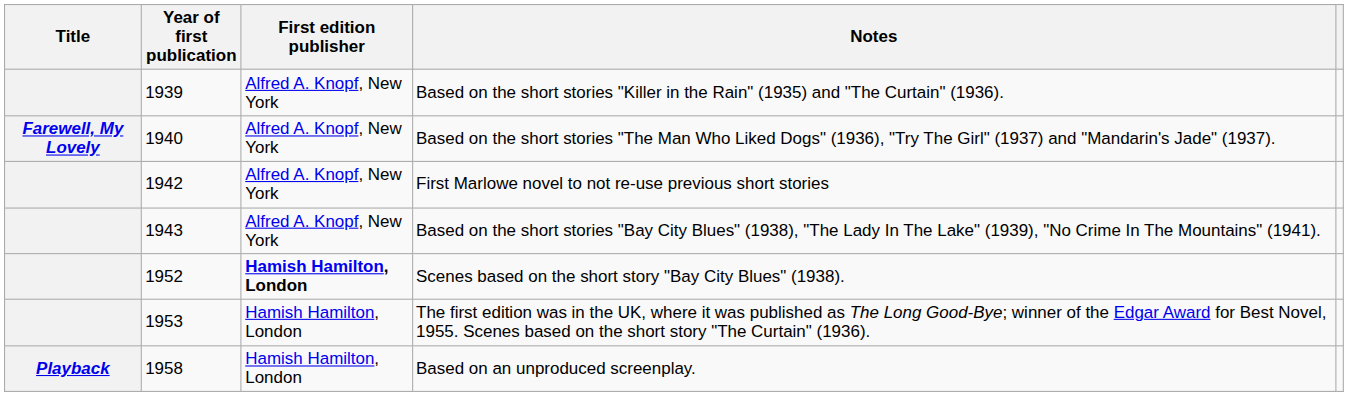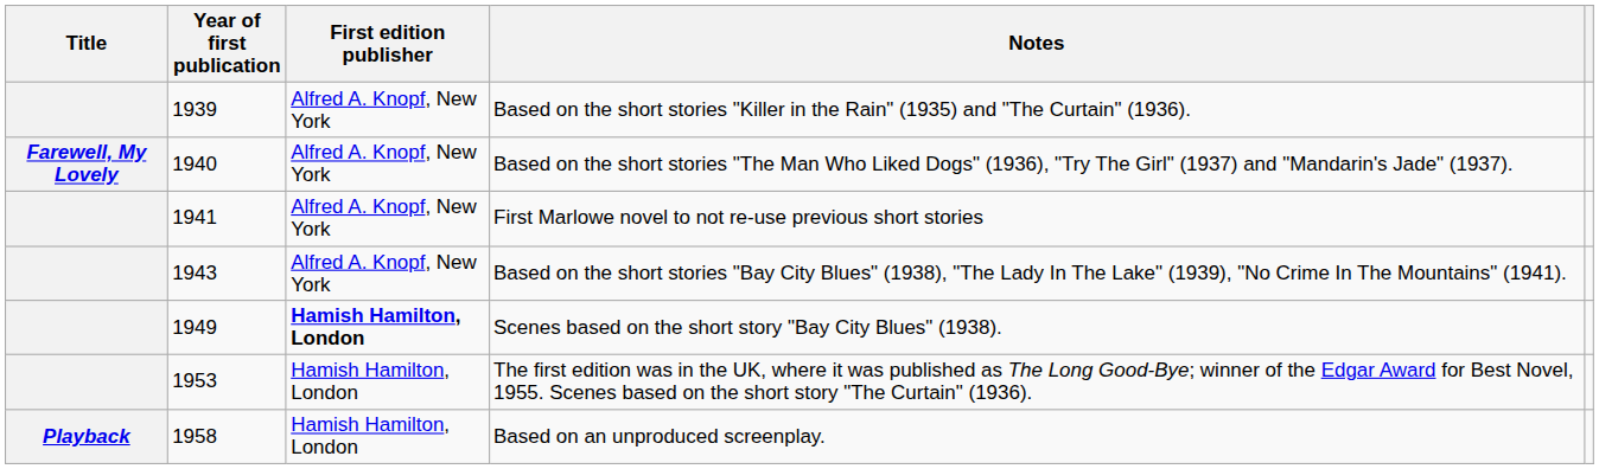First Marlowe novel to not re-use previous short stories | Year of first publication: 1942 -> 1941
Scenes based on the short story "Bay City Blues" (1938). | Year of first publication: 1952 -> 1949
